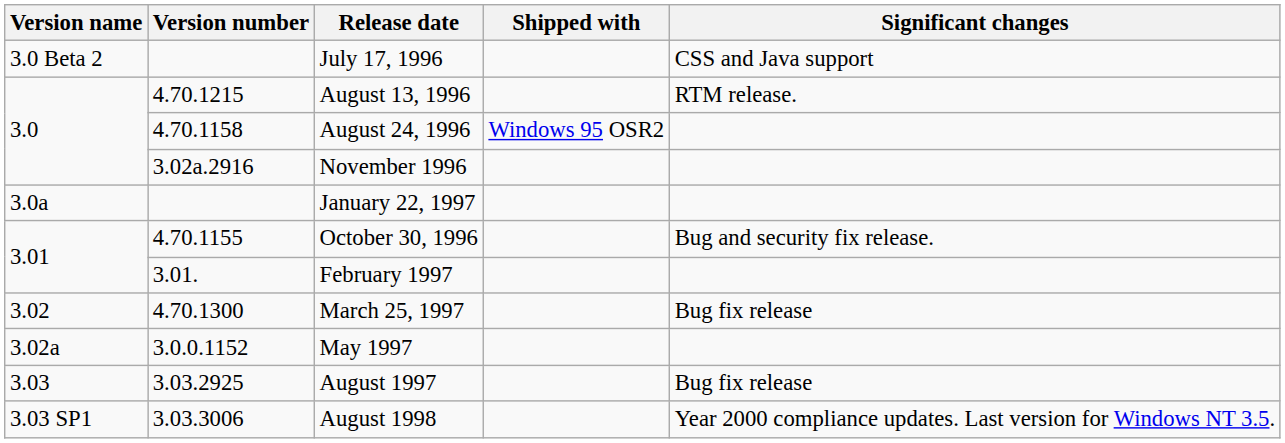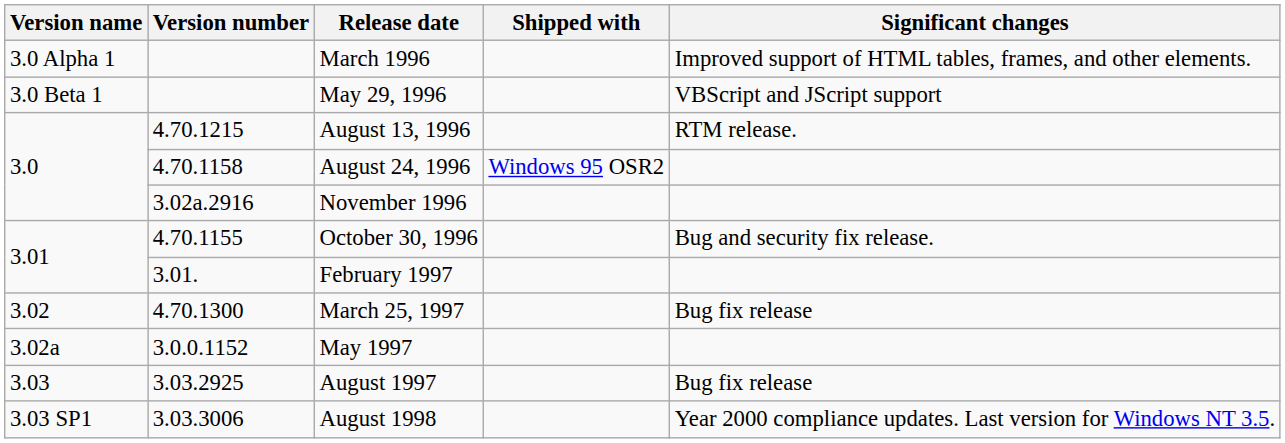+ row: 3.0 Alpha 1 | March 1996 | Improved support of HTML tables, frames, and other elements.
+ row: 3.0 Beta 1 | May 29, 1996 | VBScript and JScript support
- row: 3.0 Beta 2 | July 17, 1996 | CSS and Java support
- row: 3.0a | January 22, 1997
